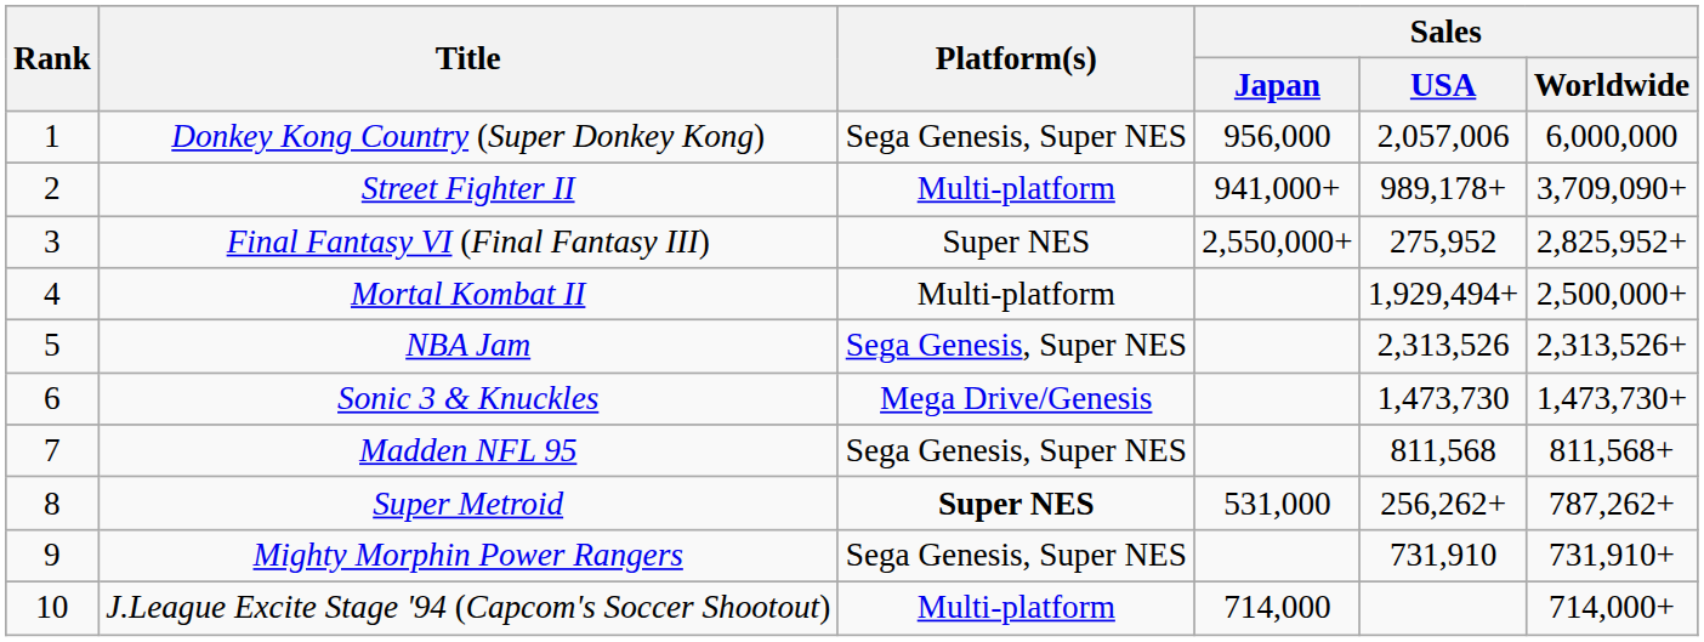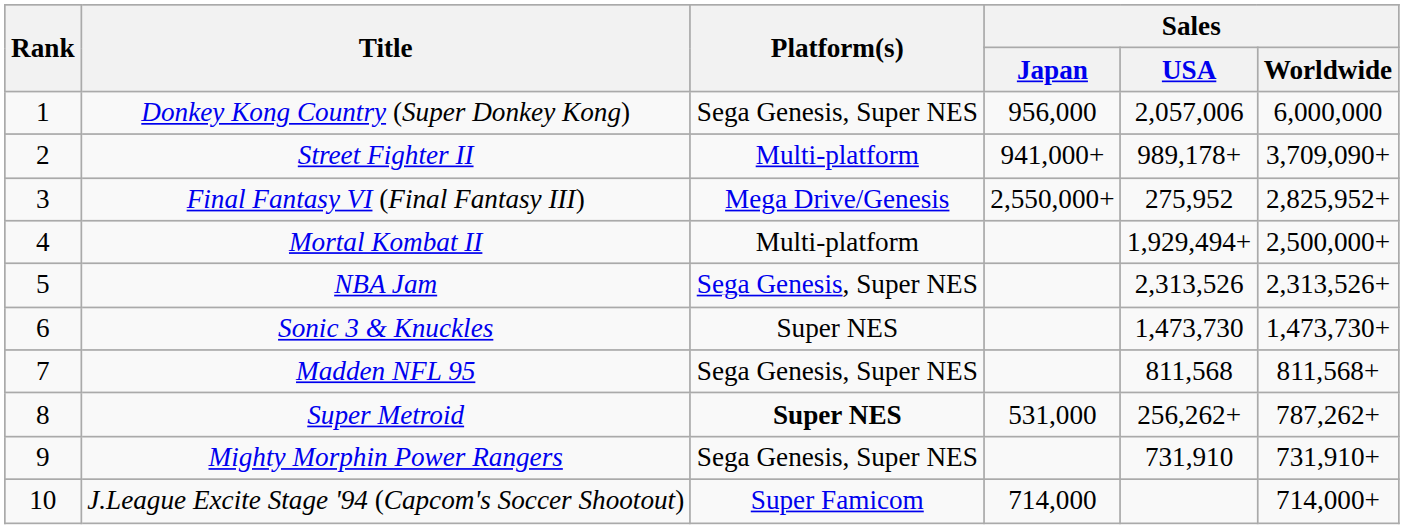Final Fantasy VI (Final Fantasy III) | Platform(s): Super NES -> Mega Drive/Genesis
Sonic 3 & Knuckles | Platform(s): Mega Drive/Genesis -> Super NES
J.League Excite Stage '94 (Capcom's Soccer Shootout) | Platform(s): Multi-platform -> Super Famicom
